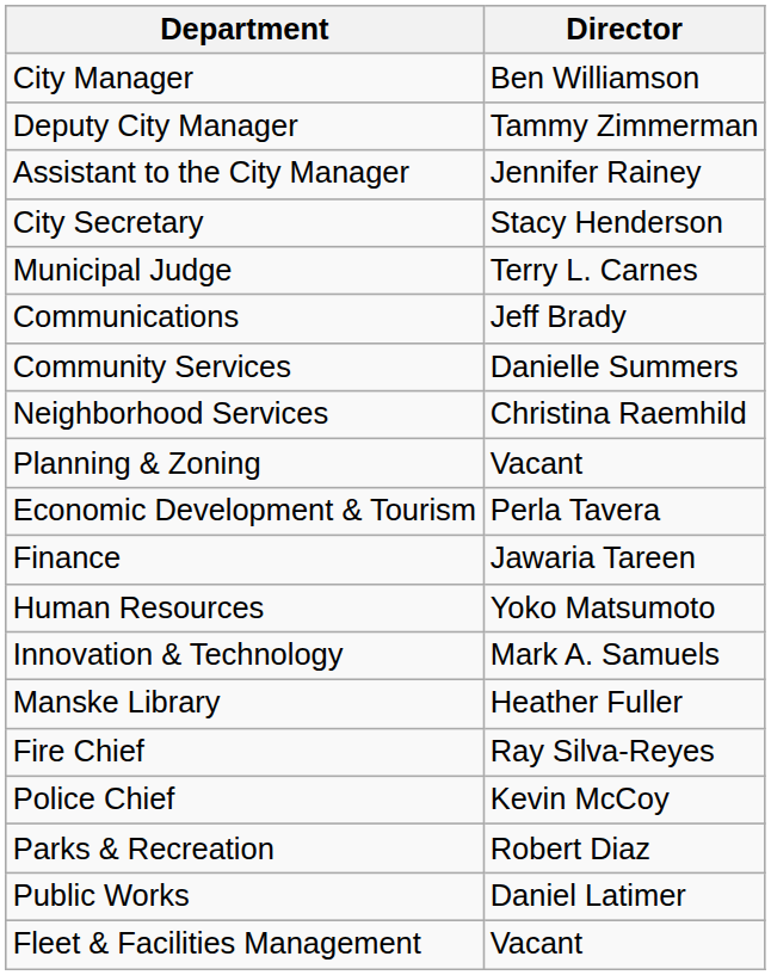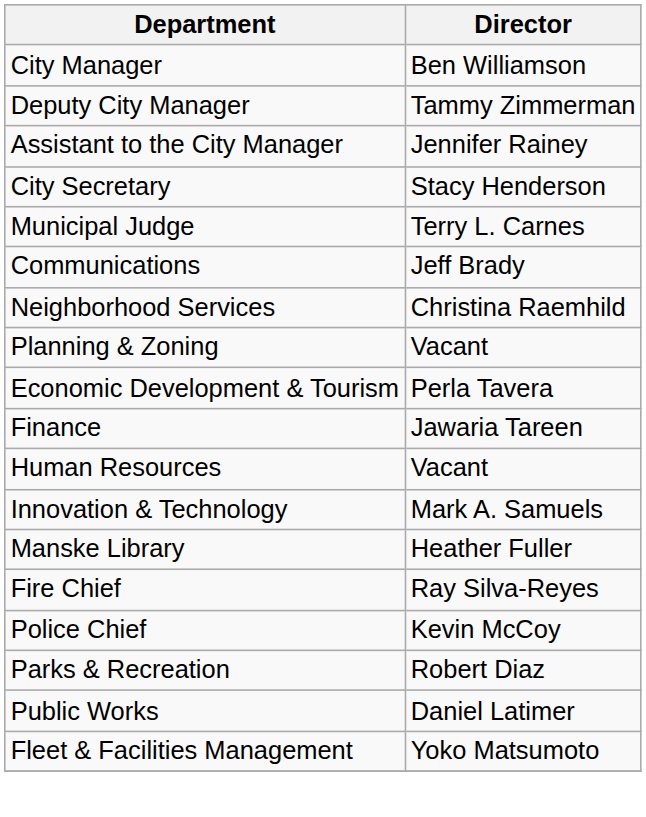- row: Community Services | Danielle Summers
Human Resources | Director: Yoko Matsumoto -> Vacant
Fleet & Facilities Management | Director: Vacant -> Yoko Matsumoto
